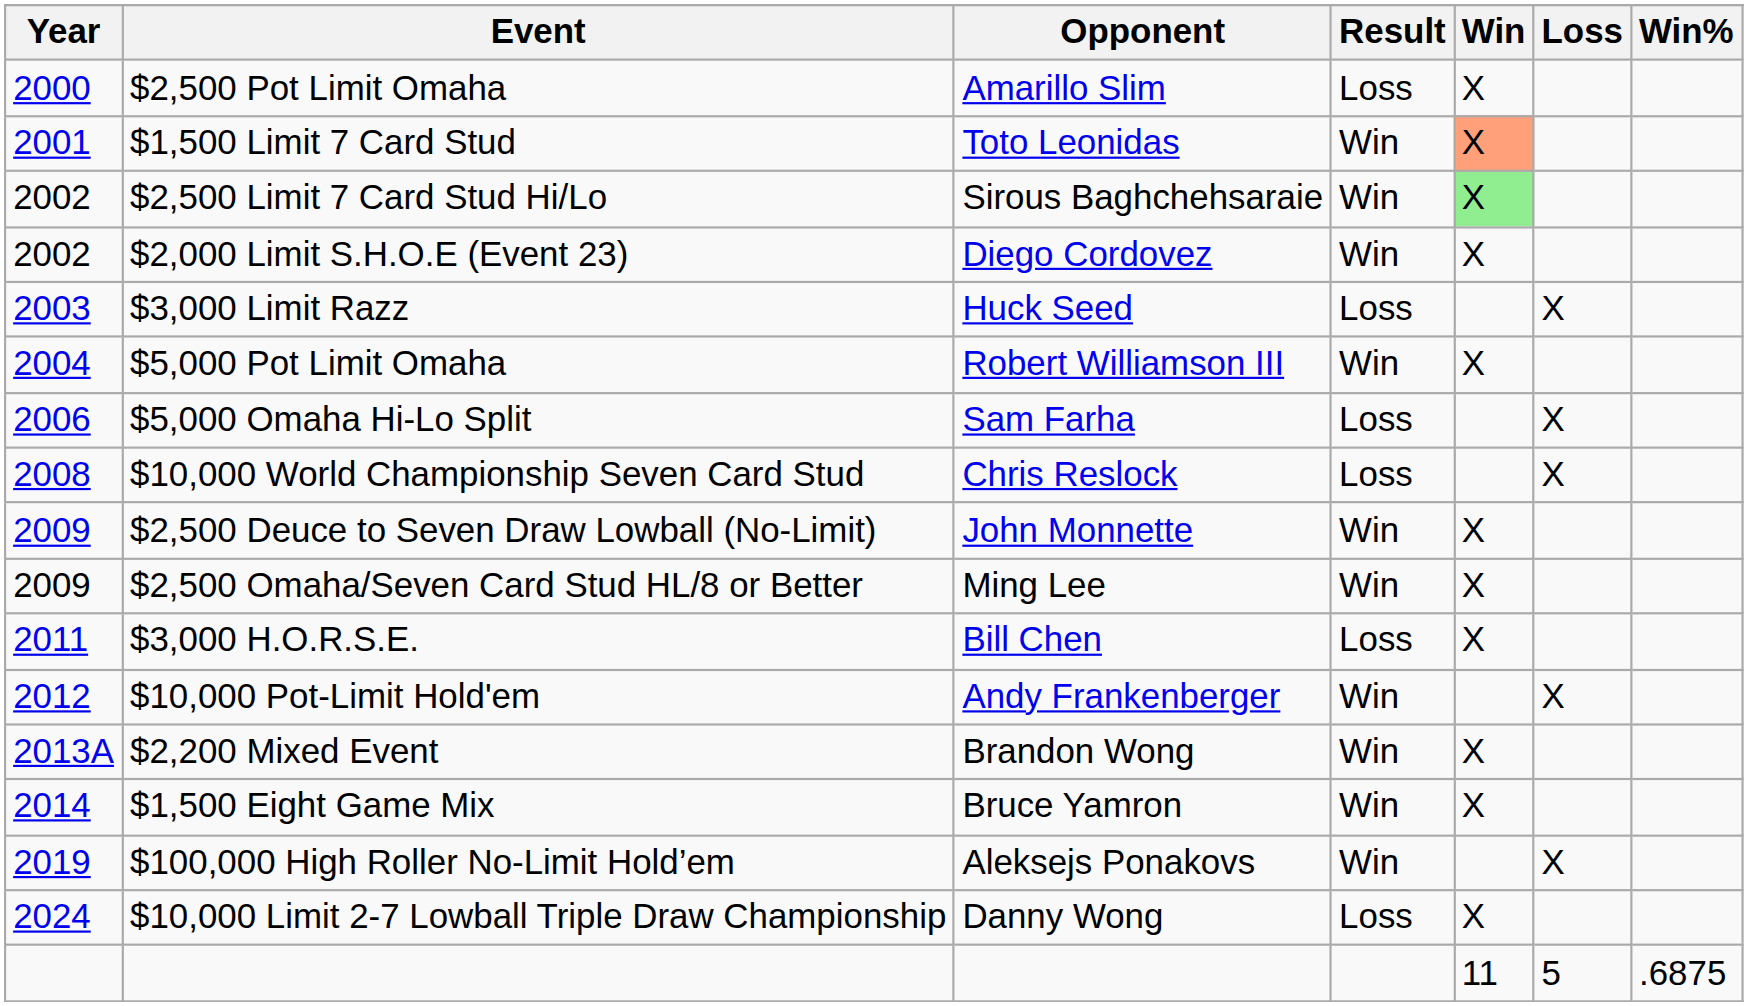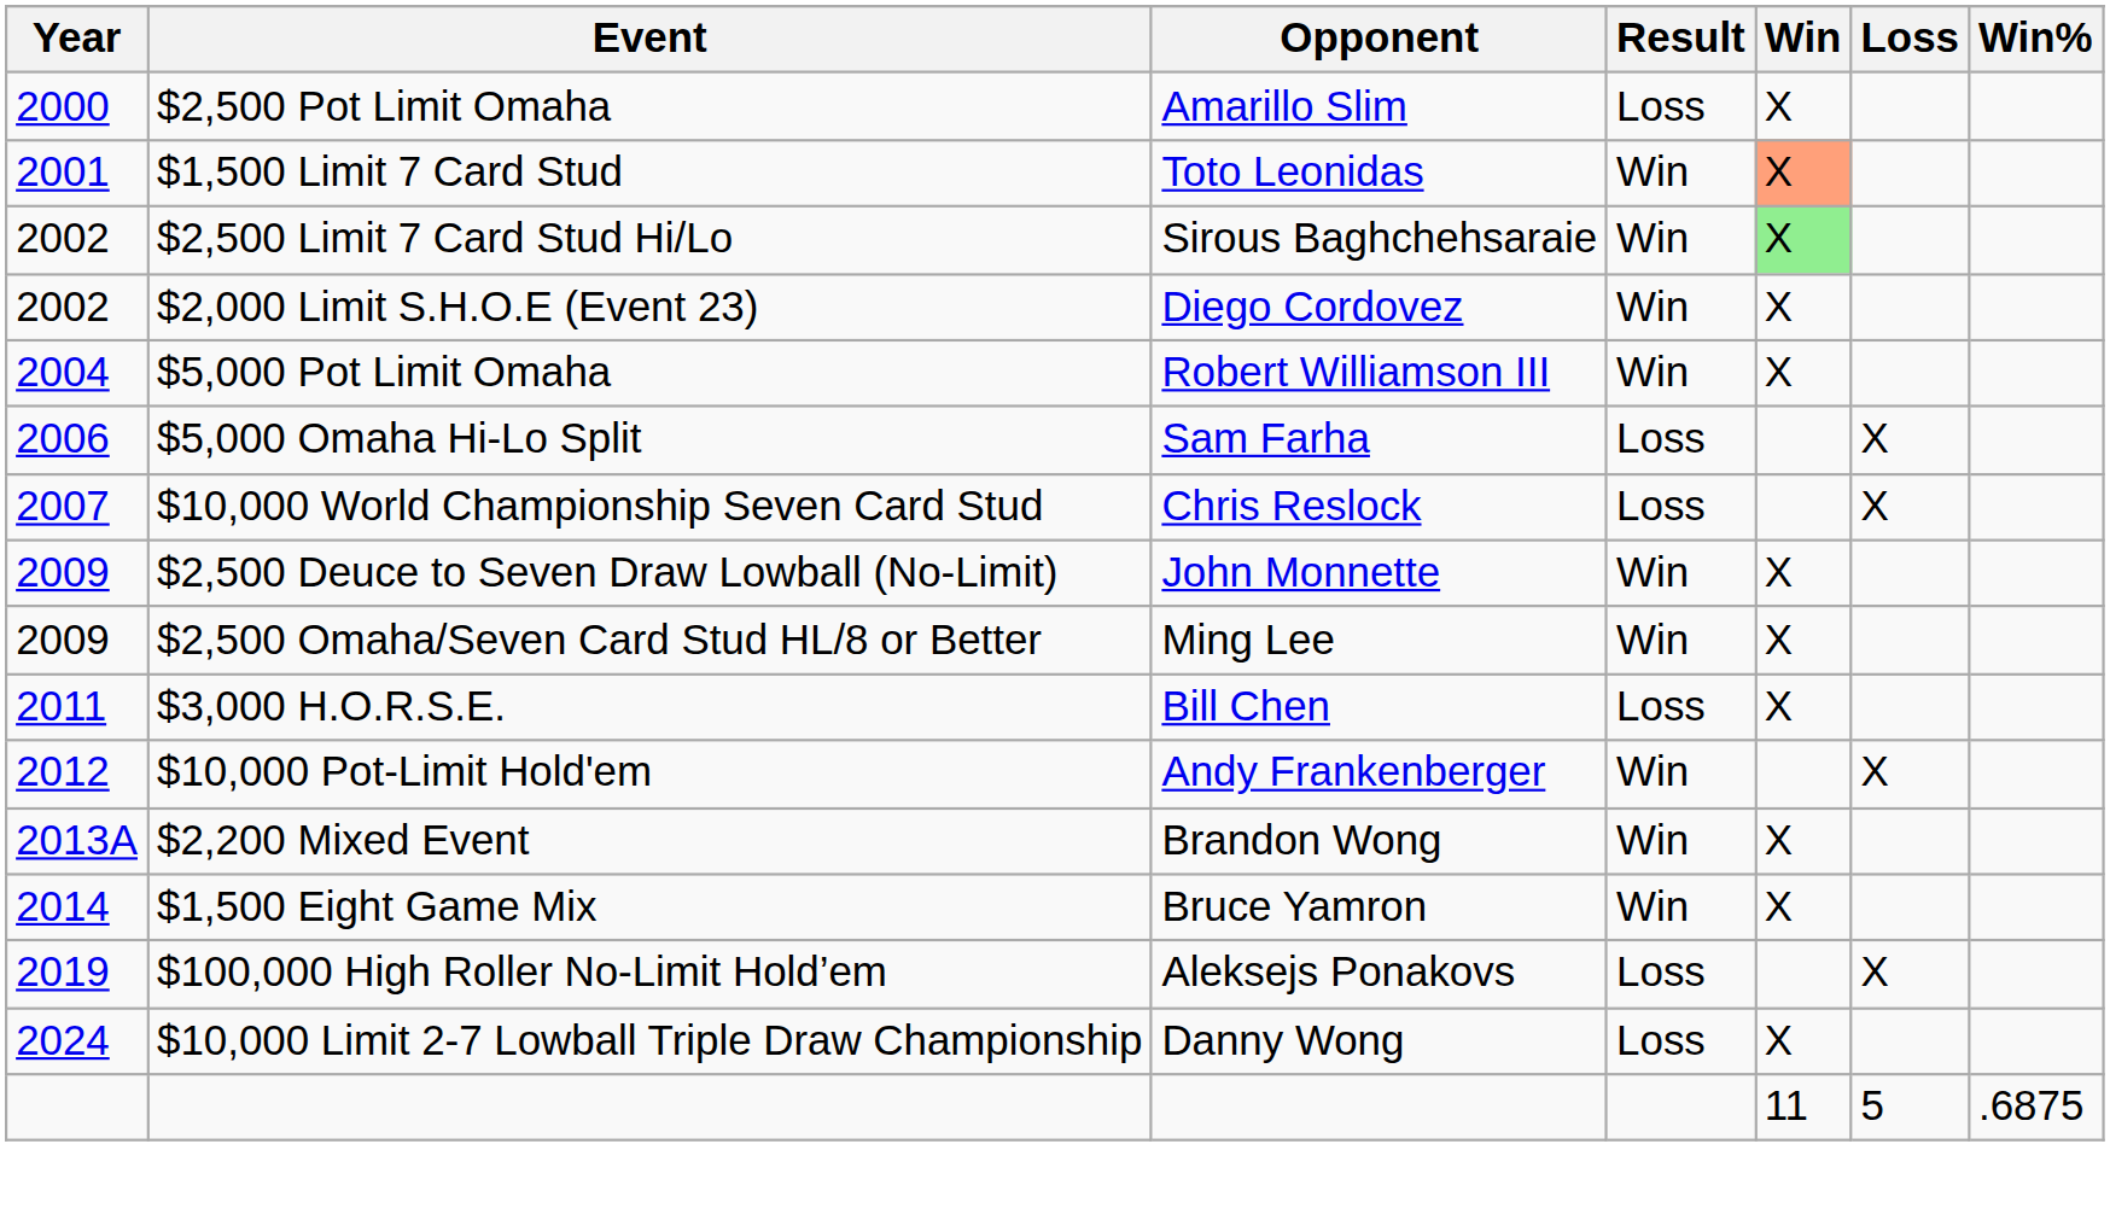- row: 2003 | $3,000 Limit Razz | Huck Seed | Loss | X
$10,000 World Championship Seven Card Stud | Year: 2008 -> 2007
$100,000 High Roller No-Limit Hold’em | Result: Win -> Loss
